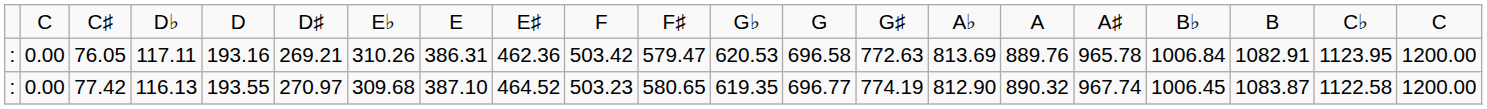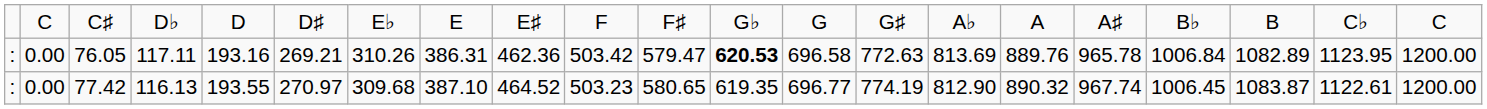76.05 | column 12: normal -> bold
76.05 | column 19: 1082.91 -> 1082.89
77.42 | column 20: 1122.58 -> 1122.61
